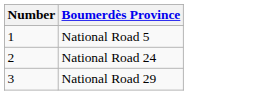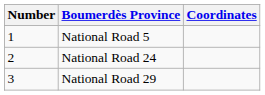+ column: Coordinates
